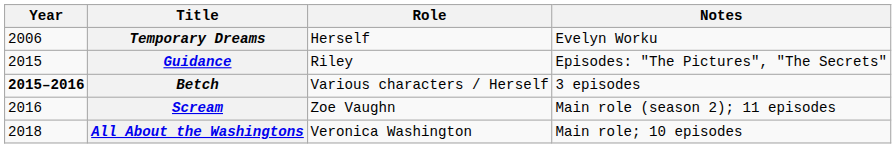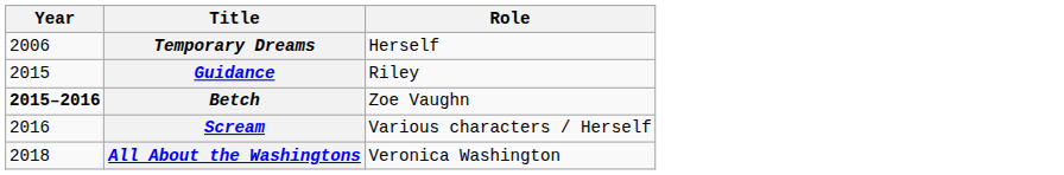- column: Notes | Evelyn Worku | Episodes: "The Pictures", "The Secrets" | 3 episodes | Main role (season 2); 11 episodes | Main role; 10 episodes
Betch | Role: Various characters / Herself -> Zoe Vaughn
Scream | Role: Zoe Vaughn -> Various characters / Herself
